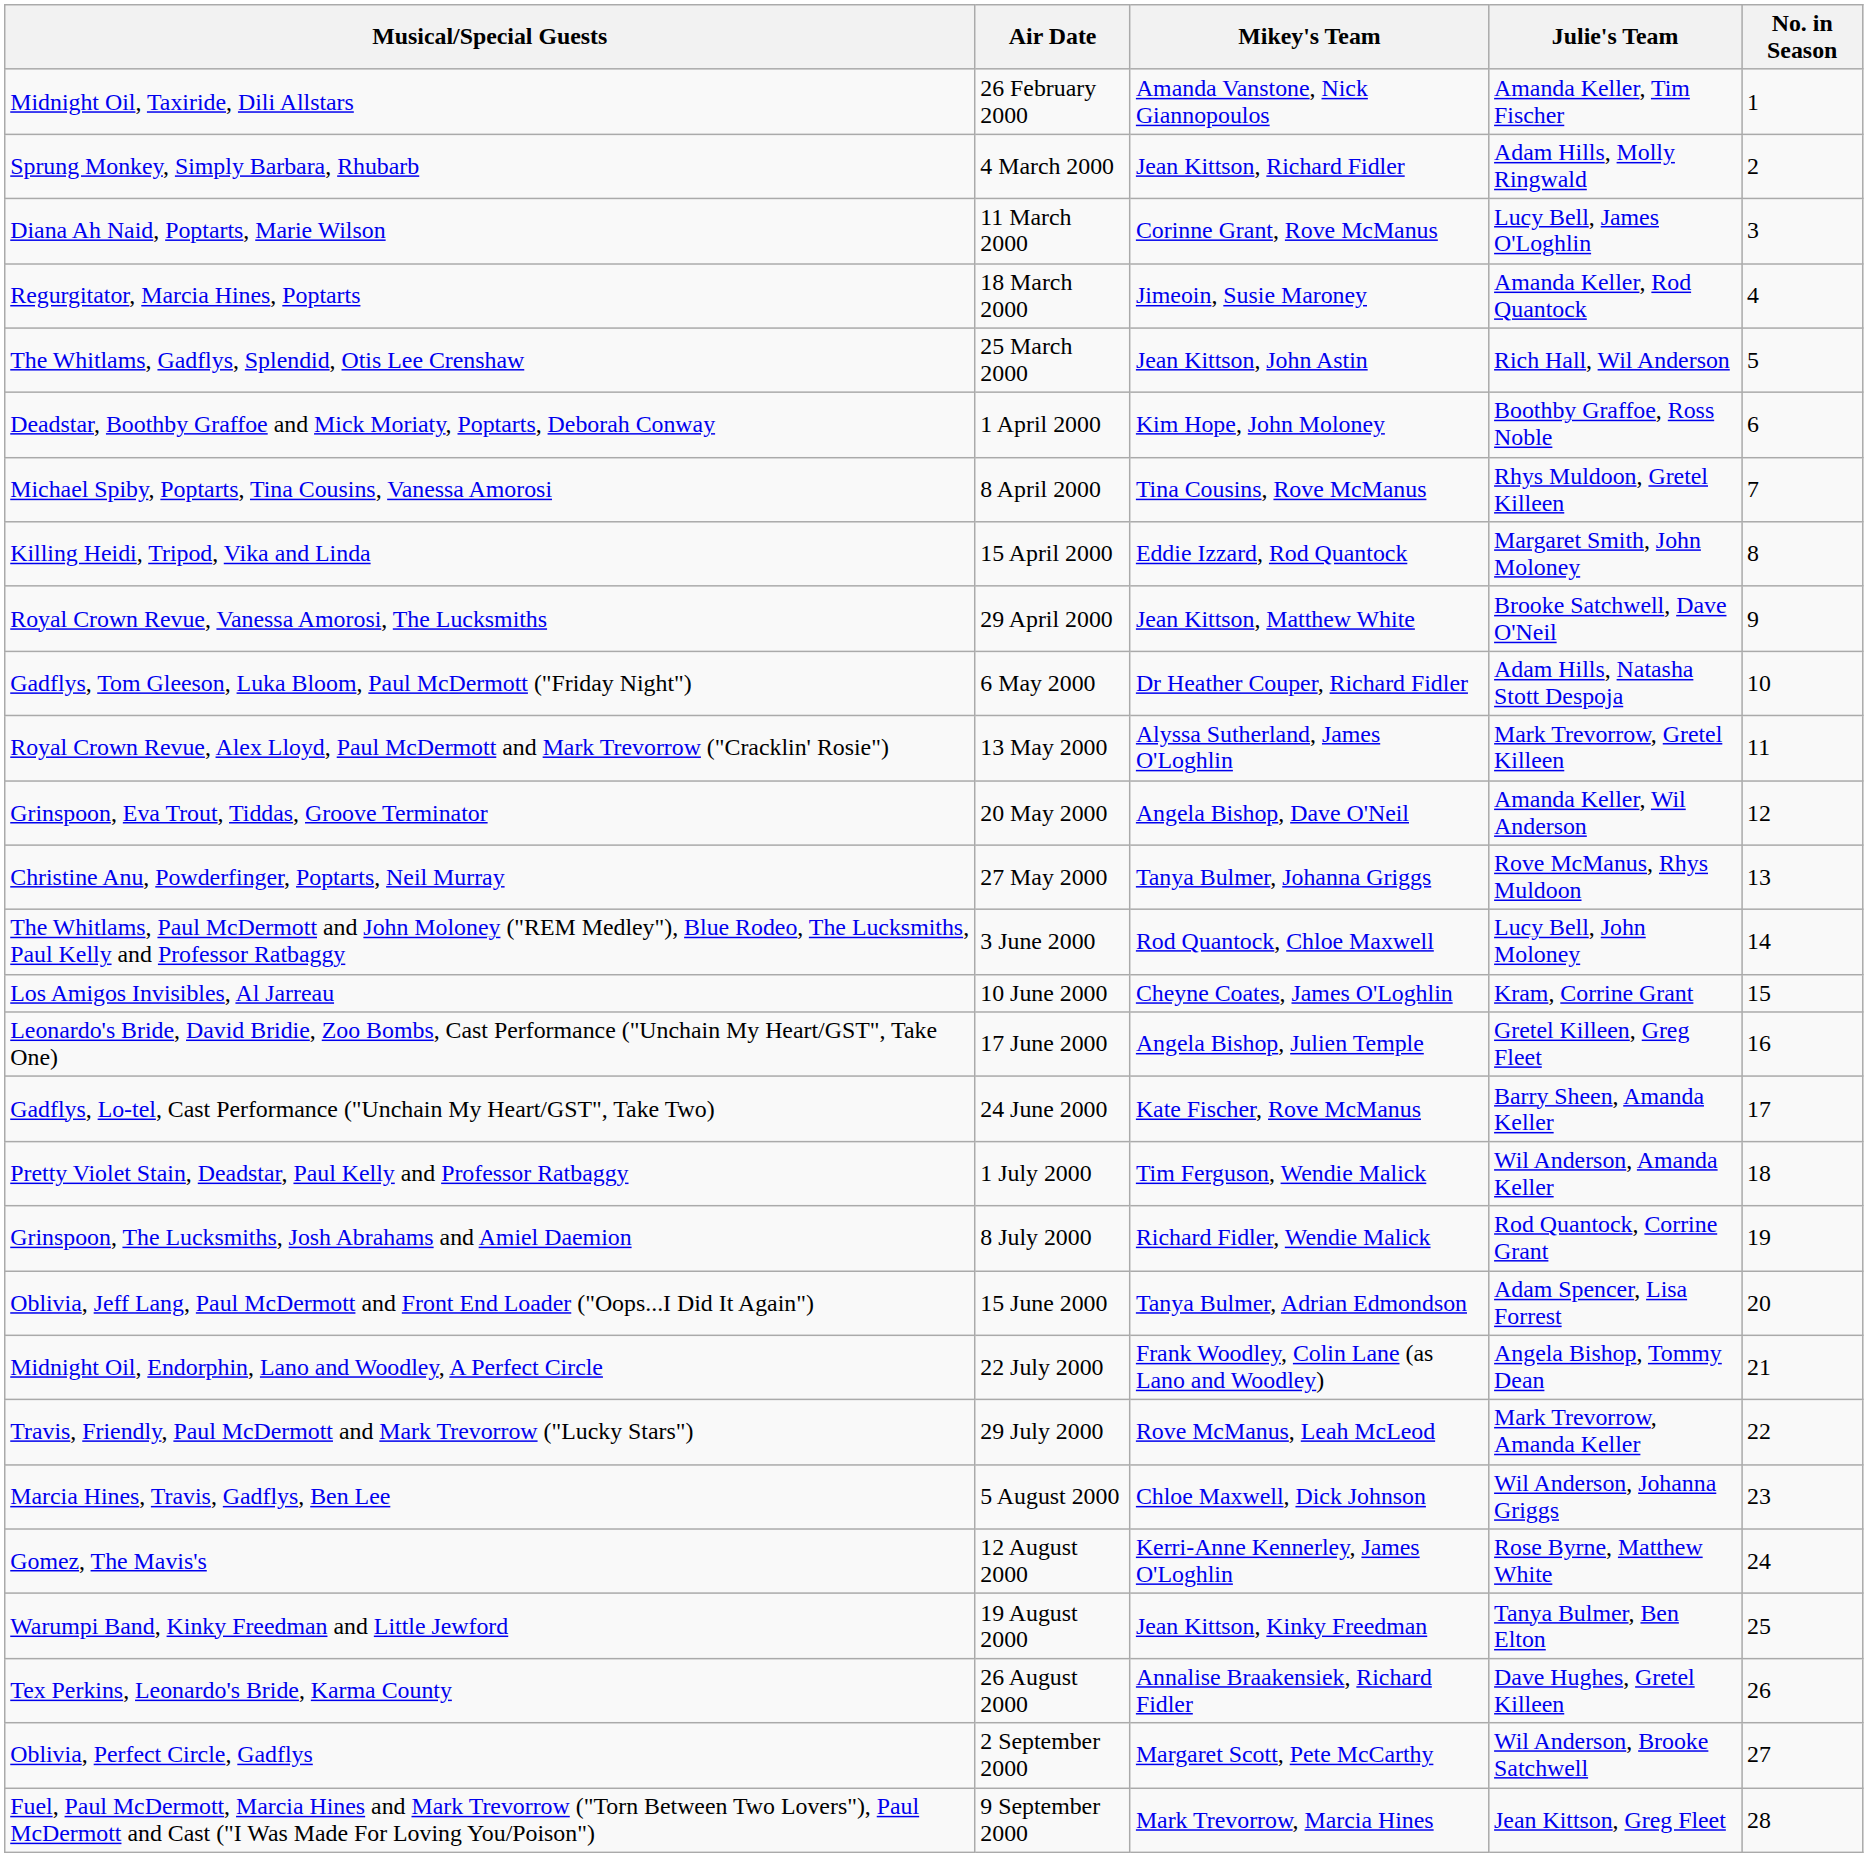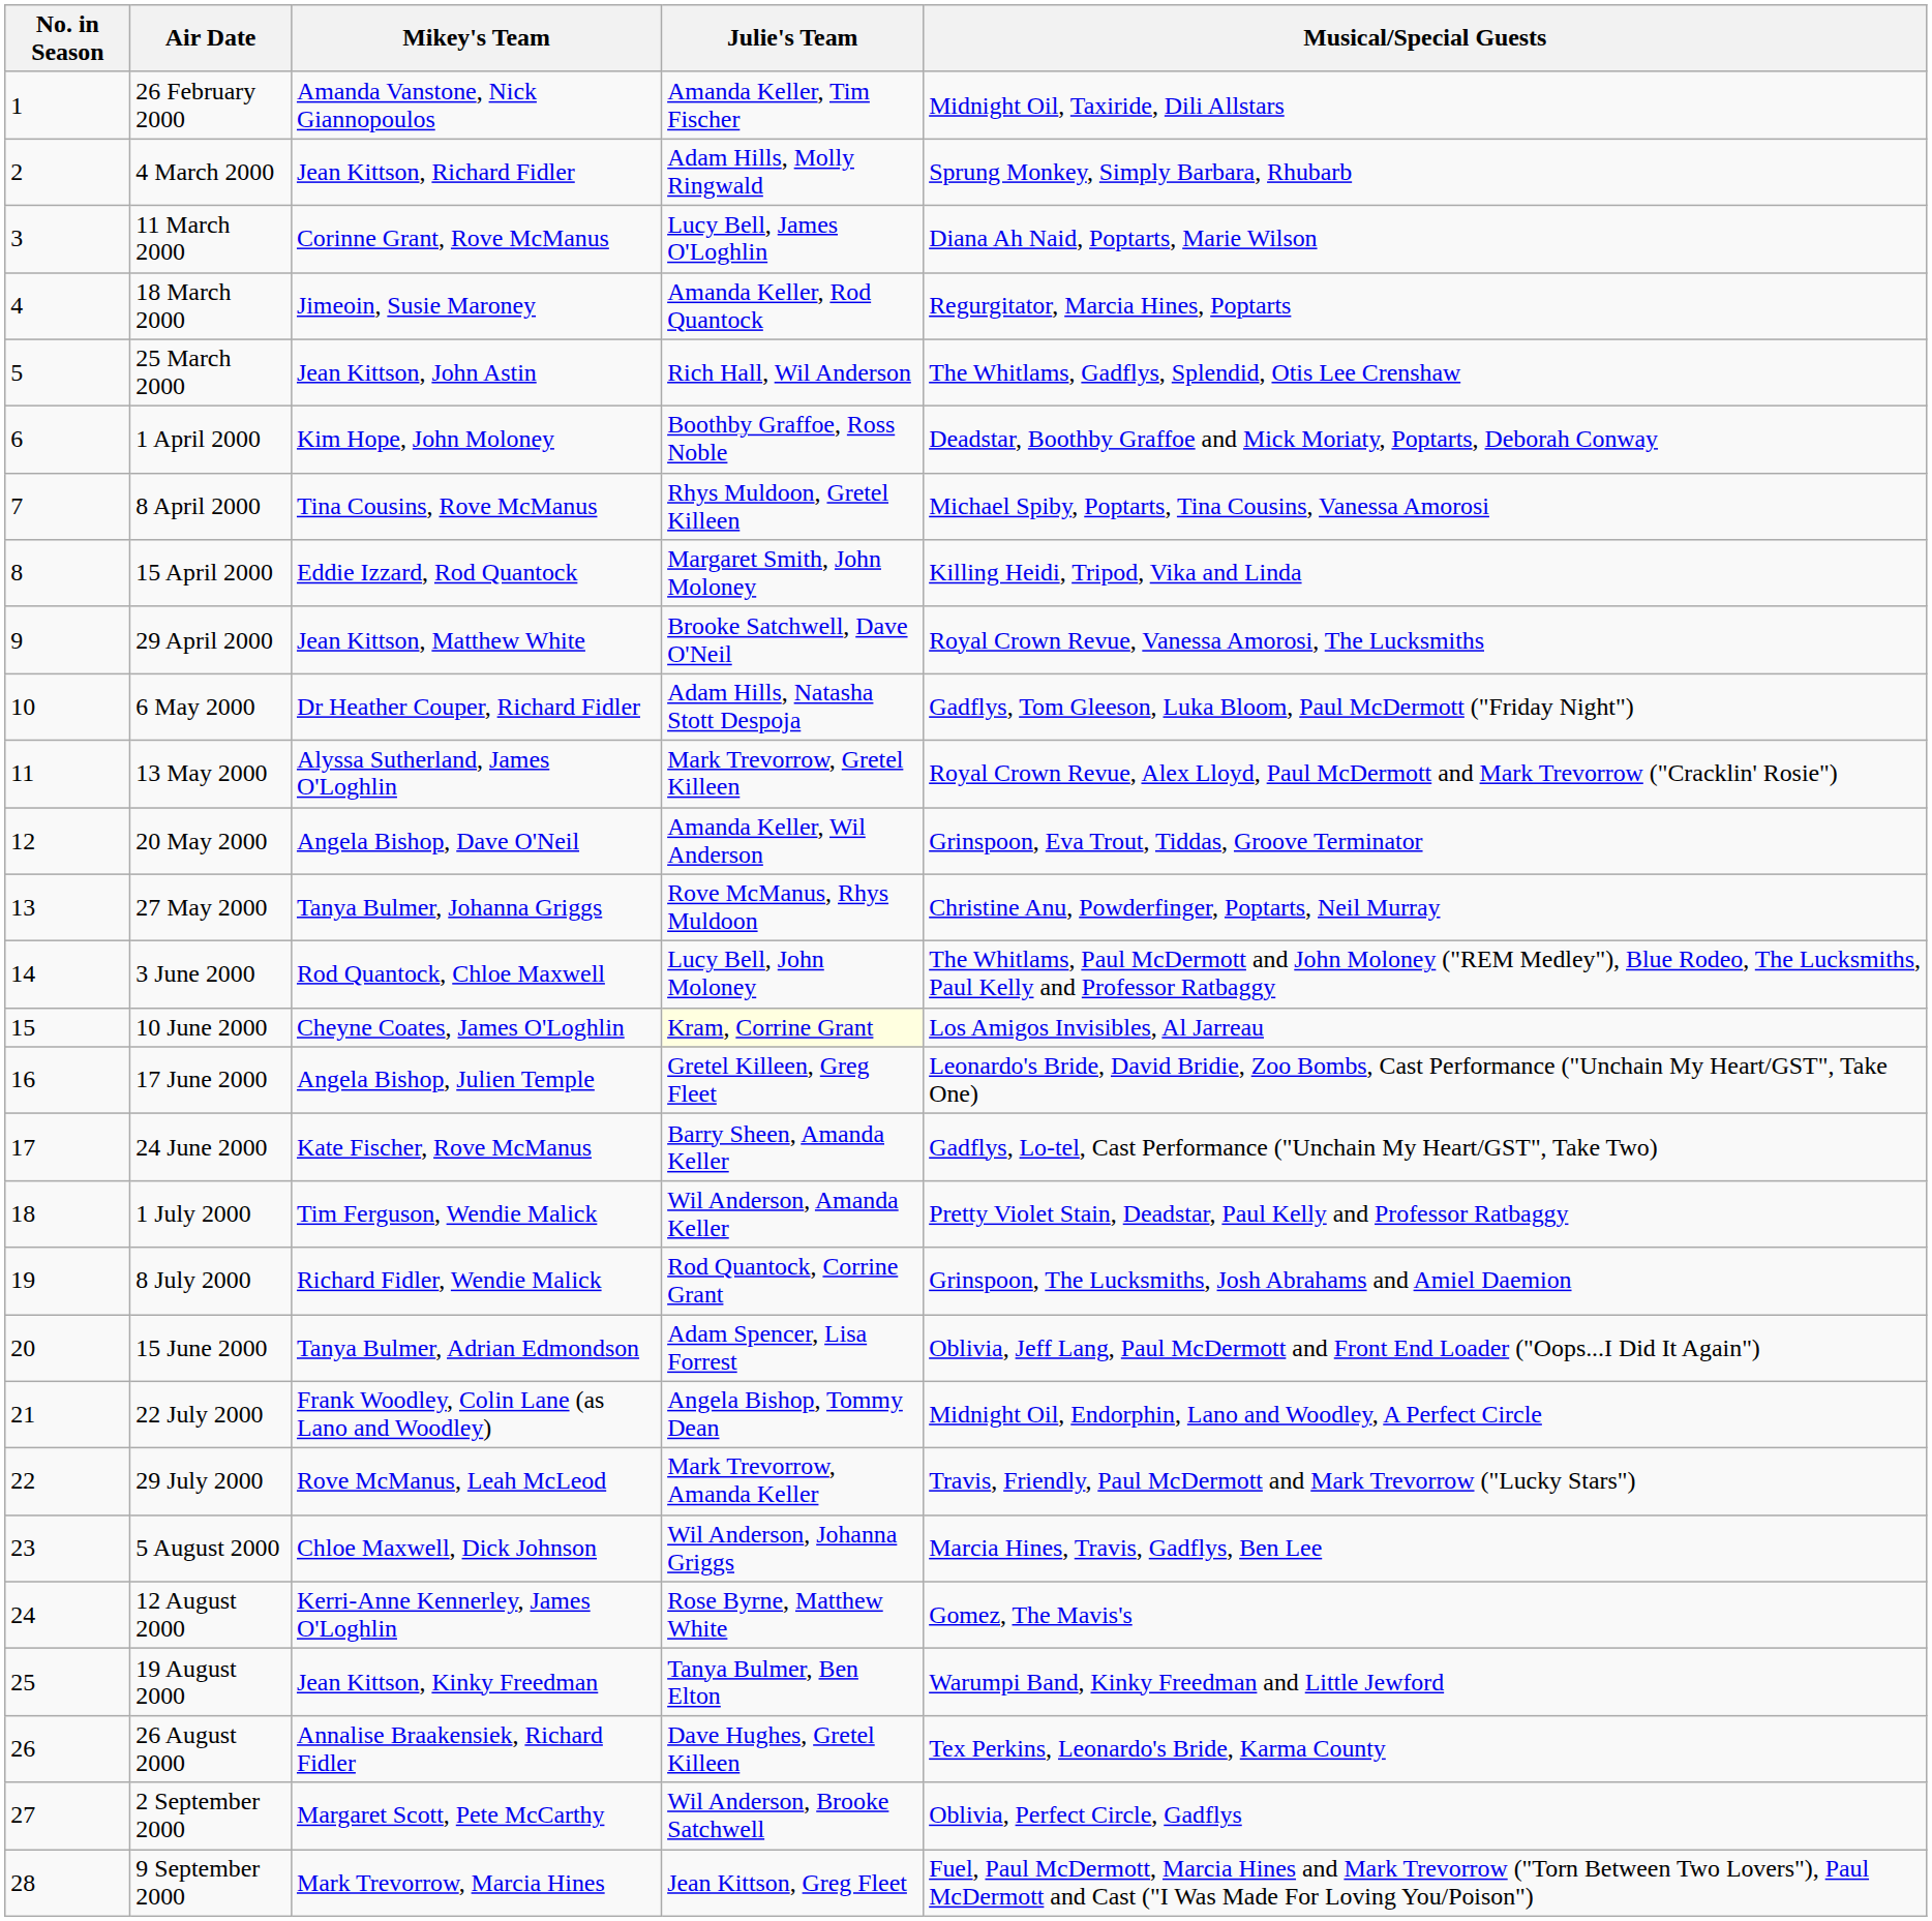columns swapped: No. in Season <-> Musical/Special Guests
10 June 2000 | Julie's Team: no background -> lightyellow background
